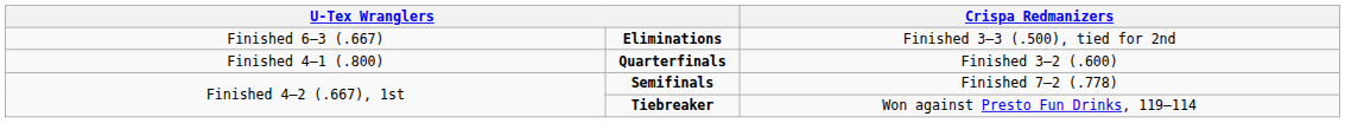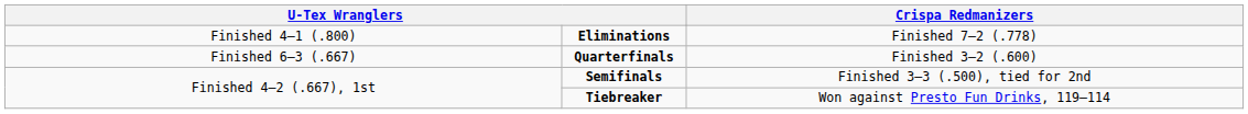Eliminations | column 1: Finished 6–3 (.667) -> Finished 4–1 (.800)
Eliminations | column 4: Finished 3–3 (.500), tied for 2nd -> Finished 7–2 (.778)
Quarterfinals | column 1: Finished 4–1 (.800) -> Finished 6–3 (.667)
Semifinals | column 4: Finished 7–2 (.778) -> Finished 3–3 (.500), tied for 2nd
